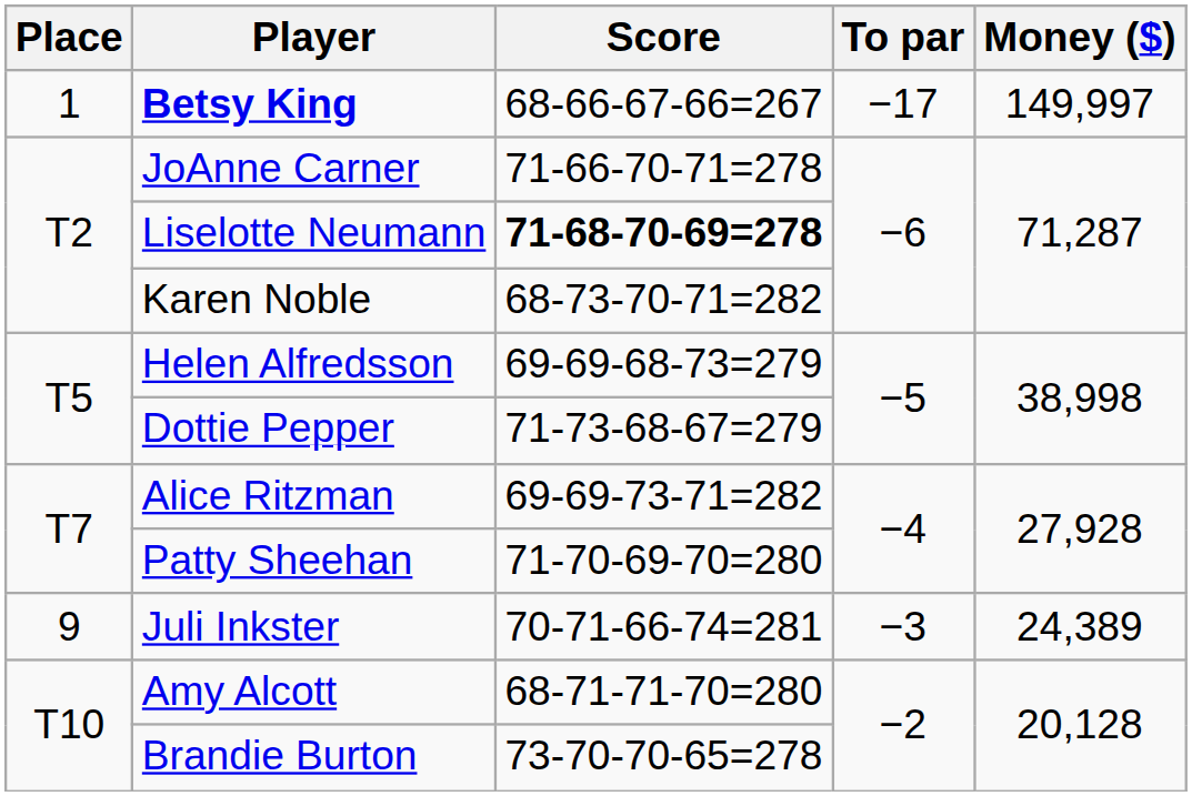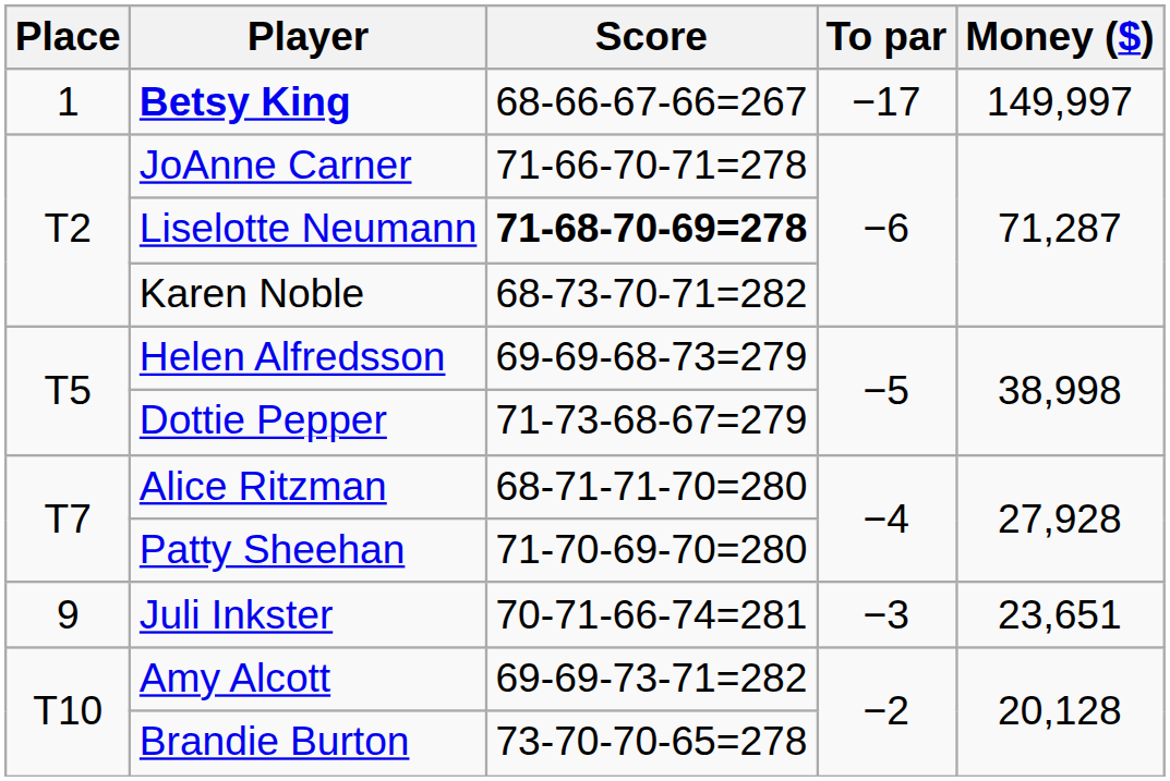Alice Ritzman | Score: 69-69-73-71=282 -> 68-71-71-70=280
Juli Inkster | Money ($): 24,389 -> 23,651
Amy Alcott | Score: 68-71-71-70=280 -> 69-69-73-71=282
